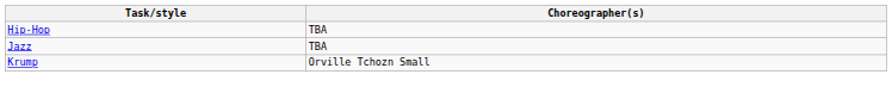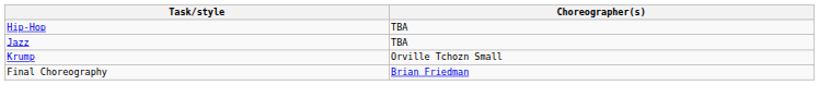+ row: Final Choreography | Brian Friedman
